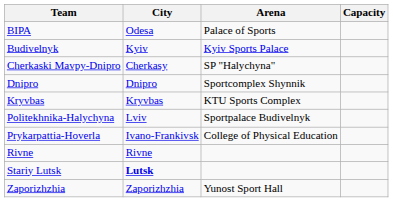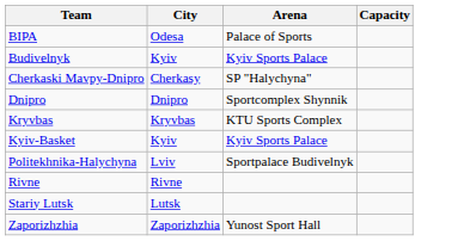+ row: Kyiv-Basket | Kyiv | Kyiv Sports Palace
- row: Prykarpattia-Hoverla | Ivano-Frankivsk | College of Physical Education
Stariy Lutsk | City: bold -> normal
